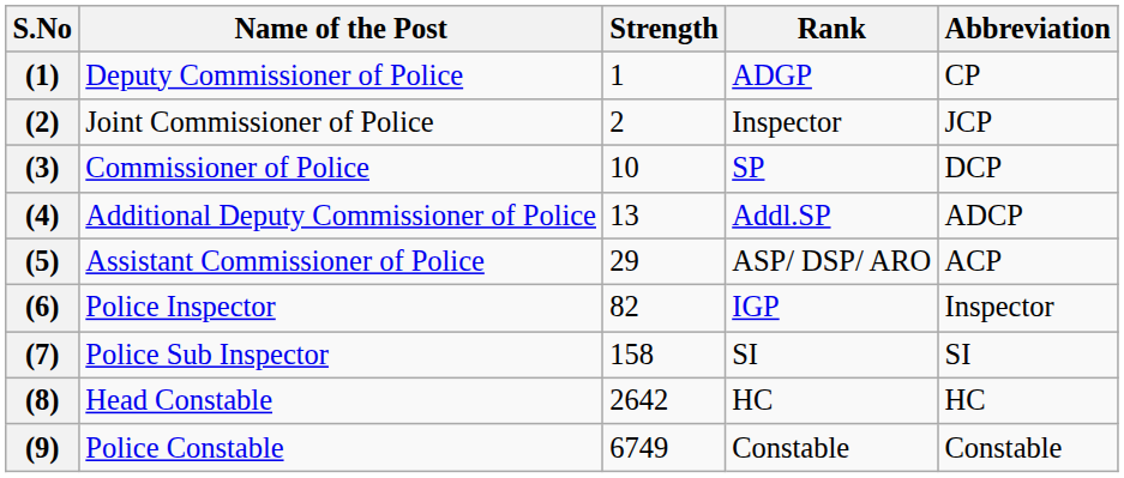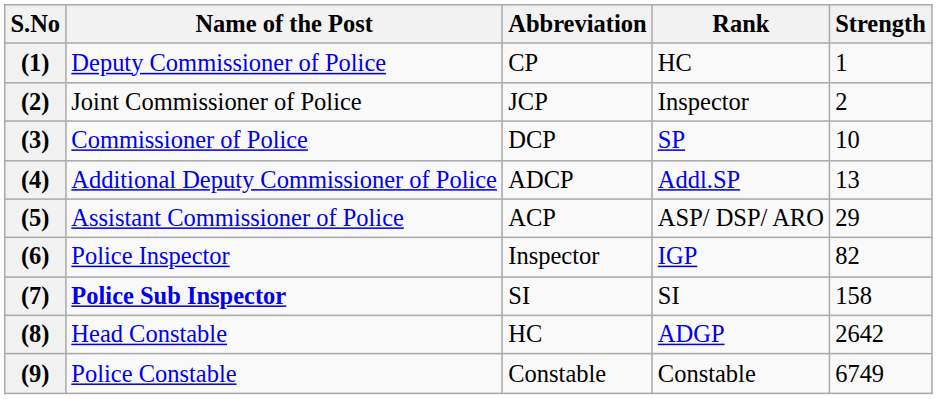columns swapped: Abbreviation <-> Strength
(1) | Rank: ADGP -> HC
(7) | Name of the Post: normal -> bold
(8) | Rank: HC -> ADGP
